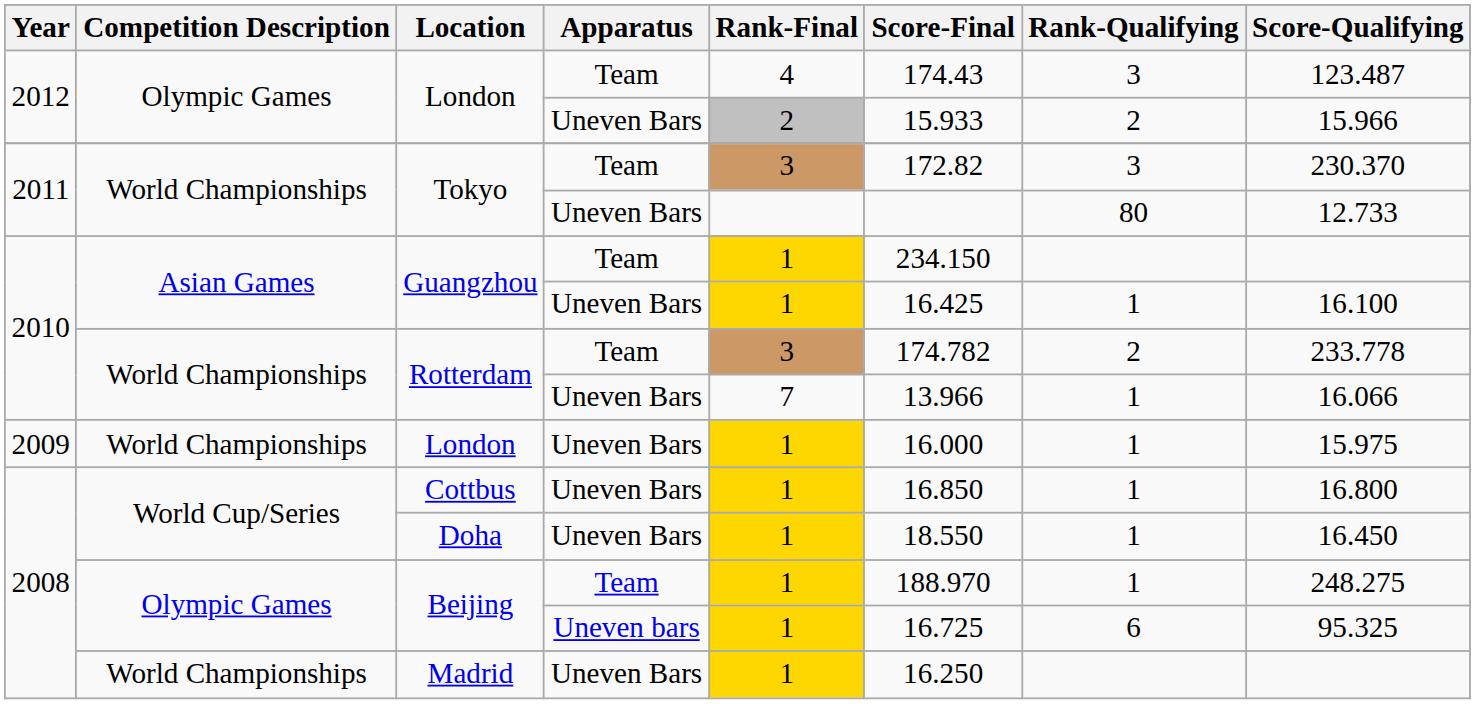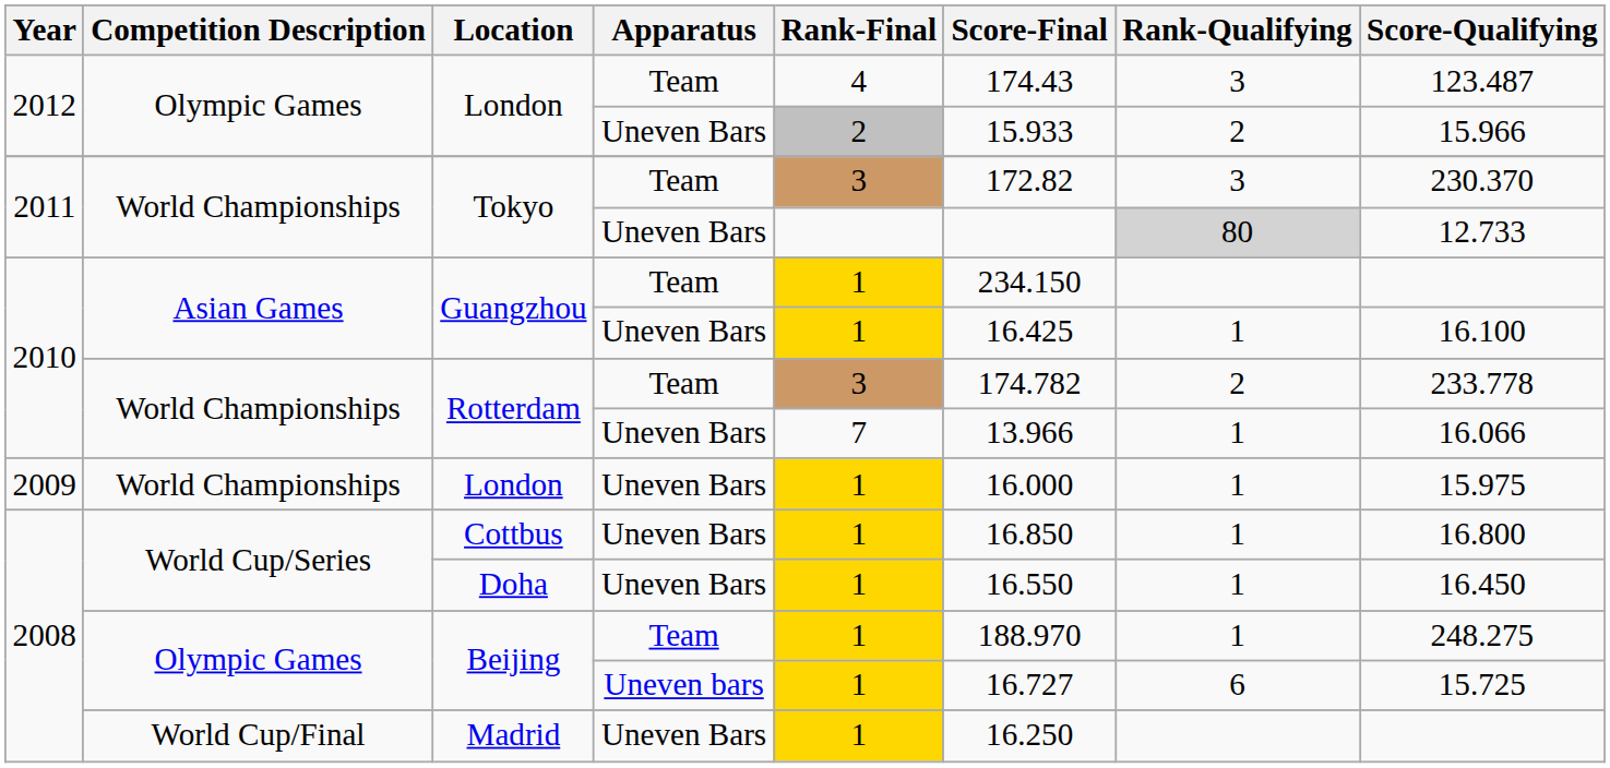Tokyo / Uneven Bars | Rank-Qualifying: no background -> lightgrey background
Doha | Score-Final: 18.550 -> 16.550
Beijing / Uneven bars | Score-Final: 16.725 -> 16.727
Beijing / Uneven bars | Score-Qualifying: 95.325 -> 15.725
Madrid | Competition Description: World Championships -> World Cup/Final
